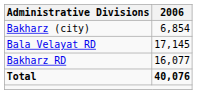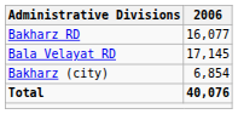rows swapped: Bakharz RD <-> Bakharz (city)
